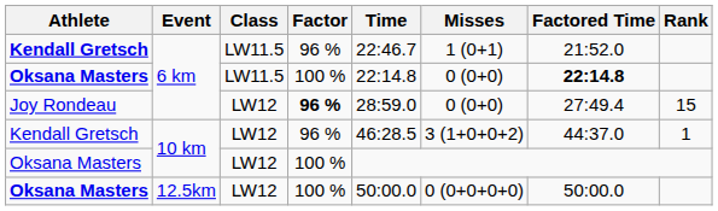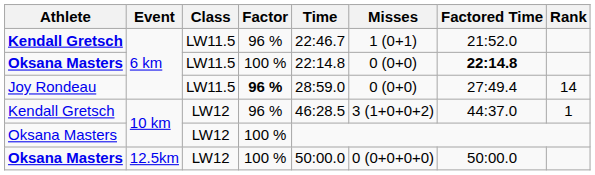Joy Rondeau | Class: LW12 -> LW11.5
Joy Rondeau | Rank: 15 -> 14
